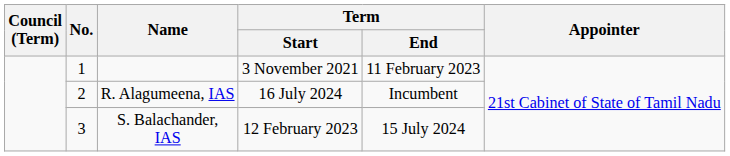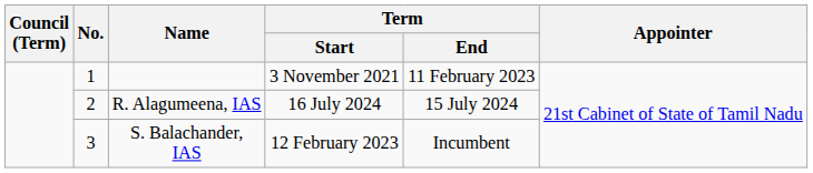R. Alagumeena, IAS | Term / End: Incumbent -> 15 July 2024
S. Balachander, IAS | Term / End: 15 July 2024 -> Incumbent
